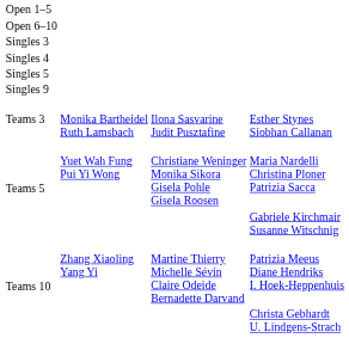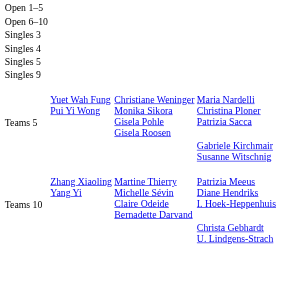- row: Teams 3 | Monika Bartheidel Ruth Lamsbach | Ilona Sasvarine Judit Pusztafine | Esther Stynes Siobhan Callanan
